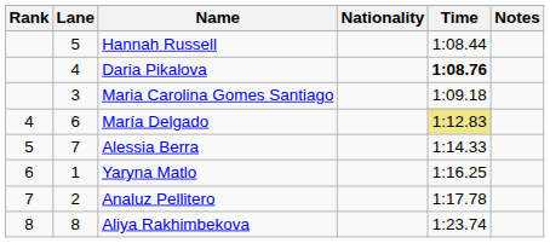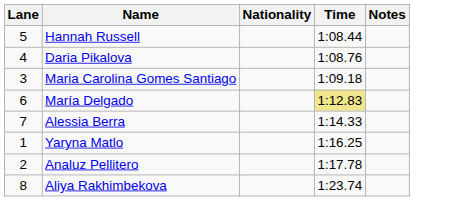- column: Rank | 4 | 5 | 6 | 7 | 8
Daria Pikalova | Time: bold -> normal
